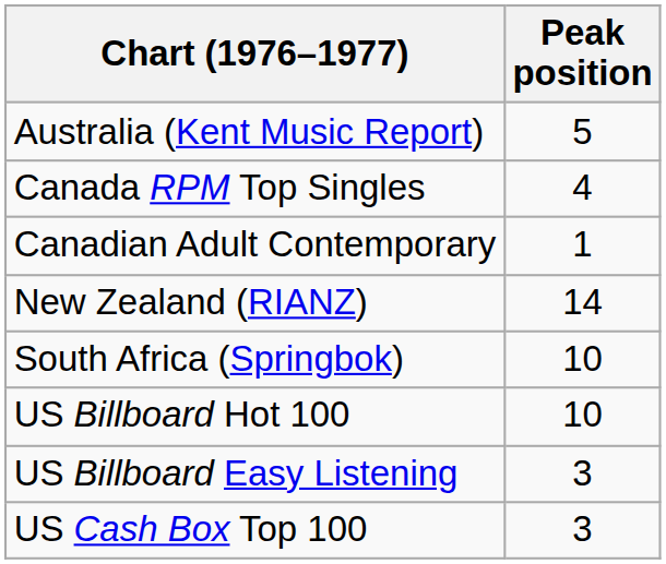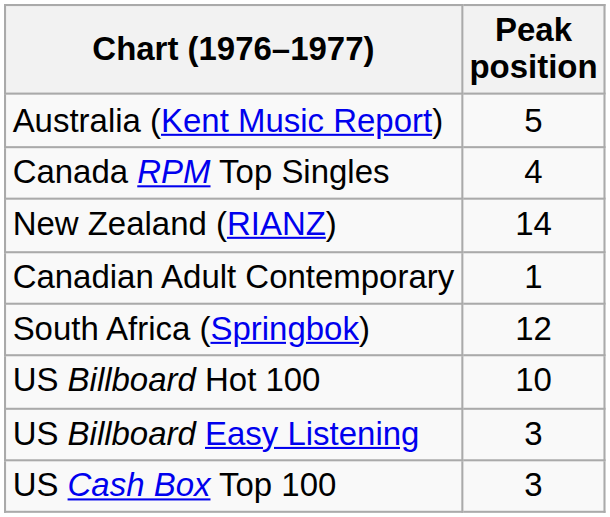rows swapped: Canadian Adult Contemporary <-> New Zealand (RIANZ)
South Africa (Springbok) | Peak position: 10 -> 12
